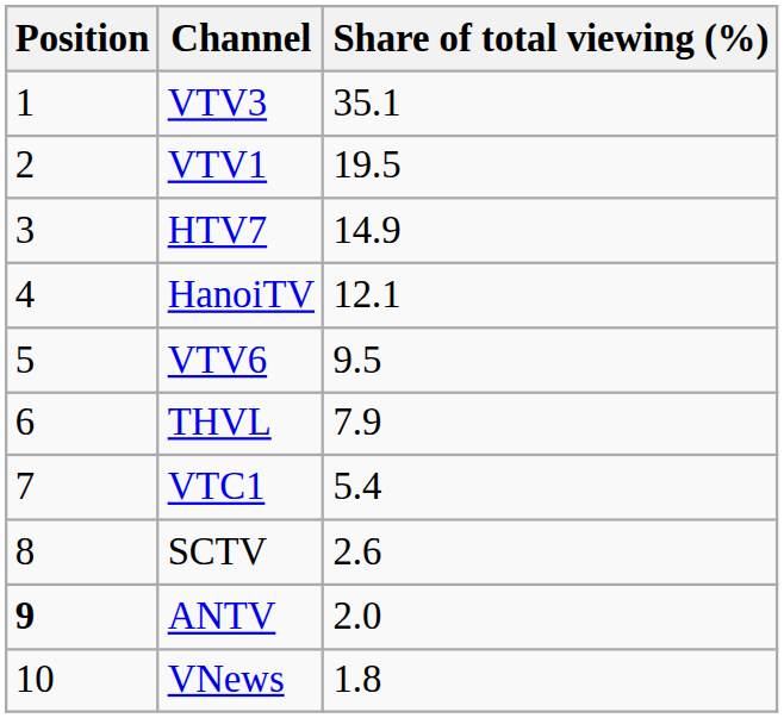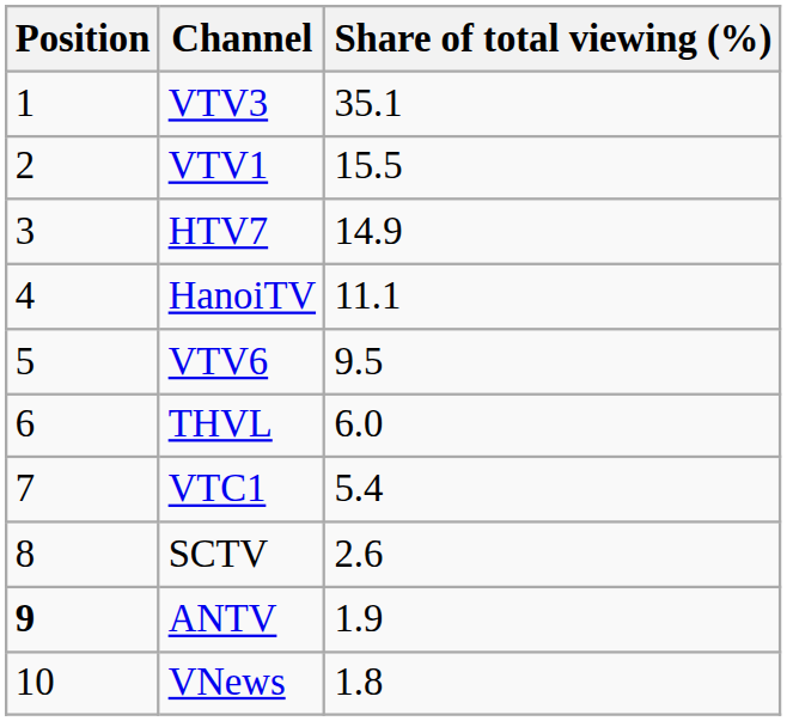VTV1 | Share of total viewing (%): 19.5 -> 15.5
HanoiTV | Share of total viewing (%): 12.1 -> 11.1
THVL | Share of total viewing (%): 7.9 -> 6.0
ANTV | Share of total viewing (%): 2.0 -> 1.9
